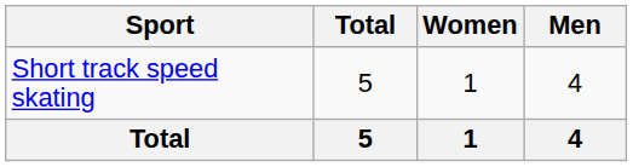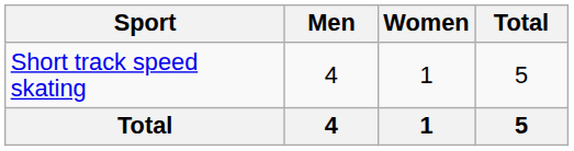columns swapped: Men <-> Total
